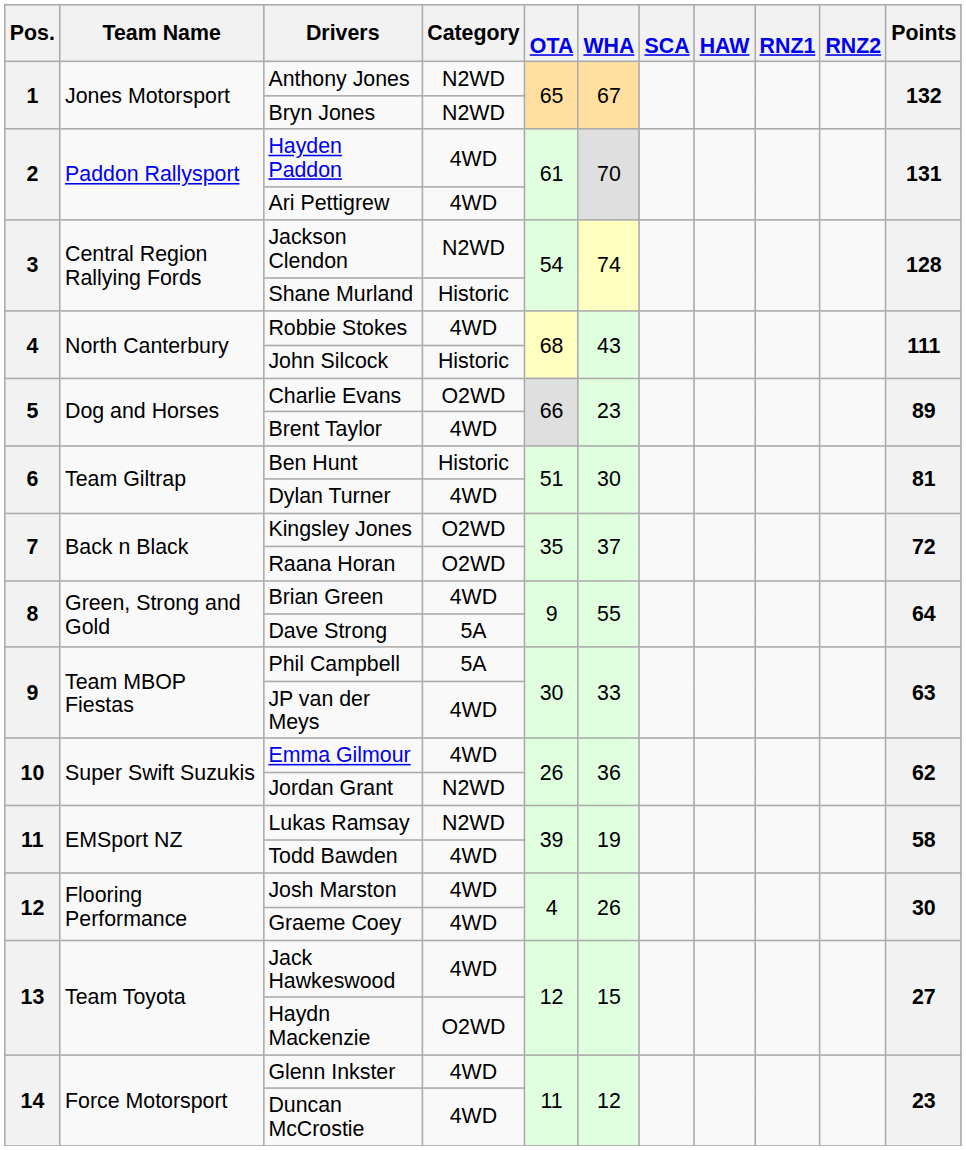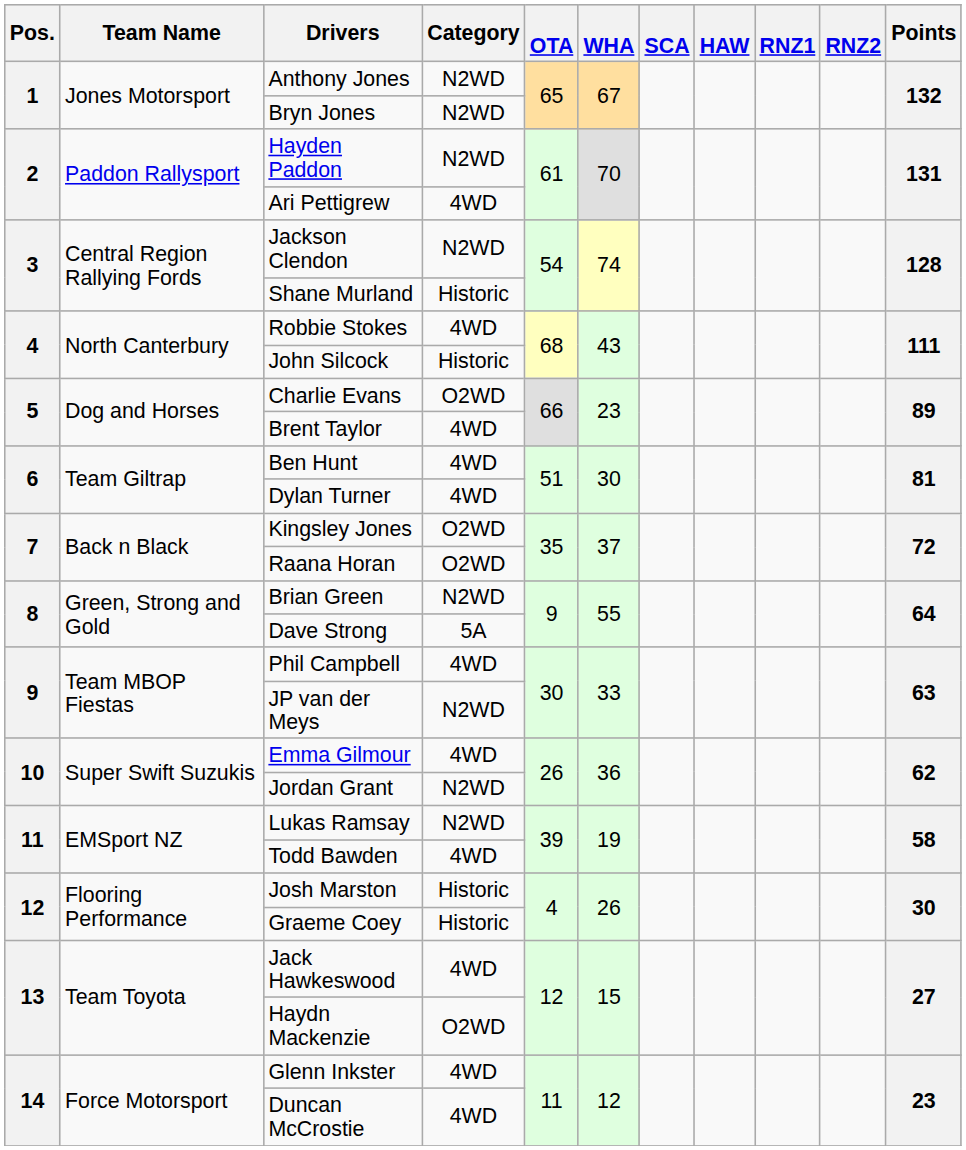Hayden Paddon | Category: 4WD -> N2WD
Ben Hunt | Category: Historic -> 4WD
Brian Green | Category: 4WD -> N2WD
Phil Campbell | Category: 5A -> 4WD
JP van der Meys | Category: 4WD -> N2WD
Josh Marston | Category: 4WD -> Historic
Graeme Coey | Category: 4WD -> Historic
